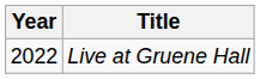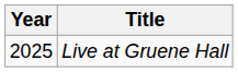Live at Gruene Hall | Year: 2022 -> 2025
